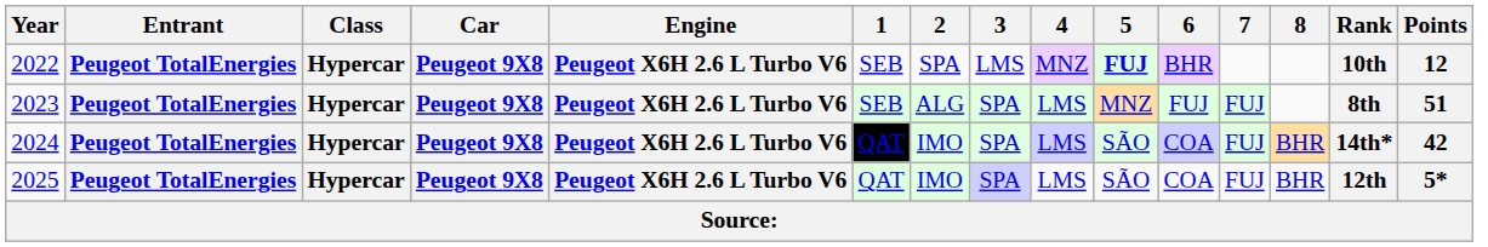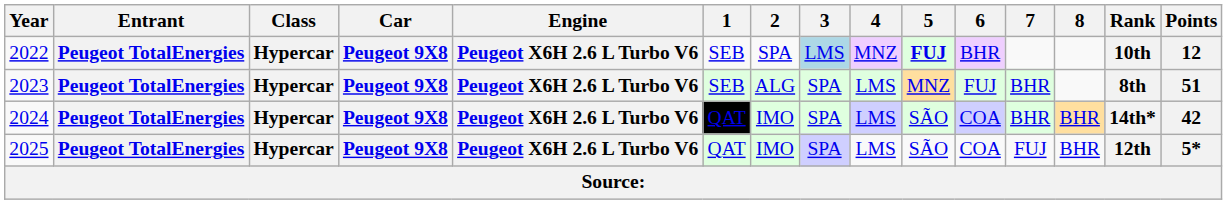2022 | 3: no background -> lightblue background
2023 | 7: FUJ -> BHR
2024 | 7: FUJ -> BHR
